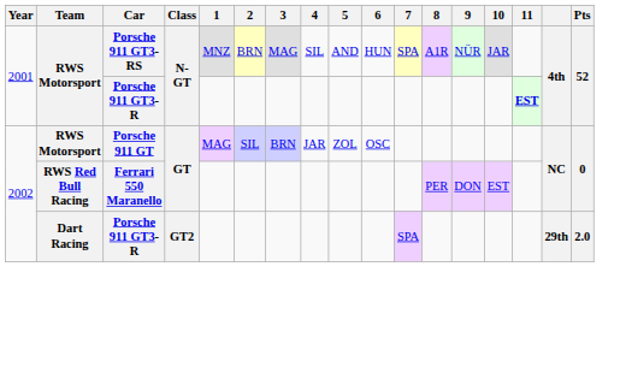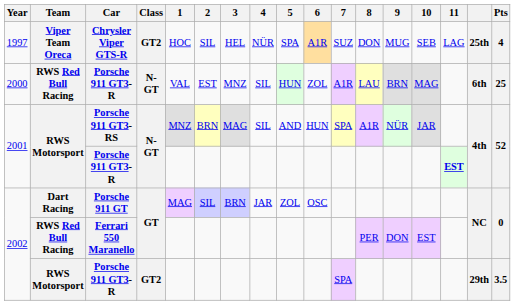+ row: 1997 | Viper Team Oreca | Chrysler Viper GTS-R | GT2 | HOC | SIL | HEL | NÜR | SPA | A1R | SUZ | DON | MUG | SEB | LAG | 25th | 4
+ row: 2000 | RWS Red Bull Racing | Porsche 911 GT3-R | N-GT | VAL | EST | MNZ | SIL | HUN | ZOL | A1R | LAU | BRN | MAG | 6th | 25
Porsche 911 GT | Team: RWS Motorsport -> Dart Racing
2002 / Porsche 911 GT3-R | Team: Dart Racing -> RWS Motorsport
2002 / Porsche 911 GT3-R | Pts: 2.0 -> 3.5
